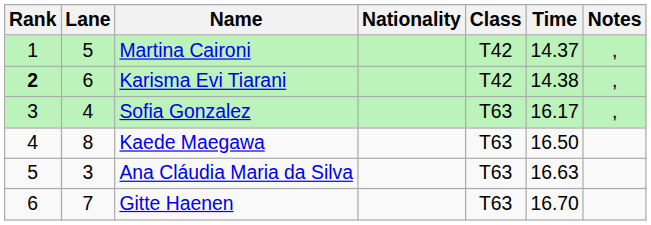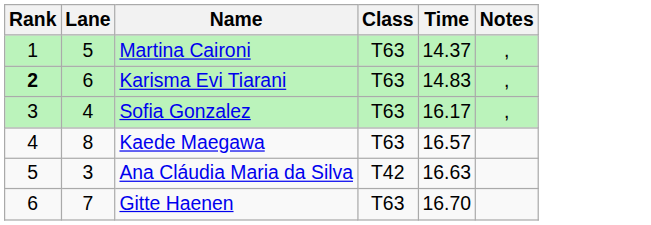- column: Nationality
Martina Caironi | Class: T42 -> T63
Karisma Evi Tiarani | Class: T42 -> T63
Karisma Evi Tiarani | Time: 14.38 -> 14.83
Kaede Maegawa | Time: 16.50 -> 16.57
Ana Cláudia Maria da Silva | Class: T63 -> T42
